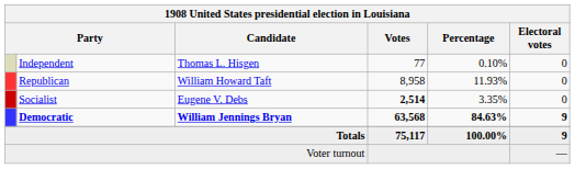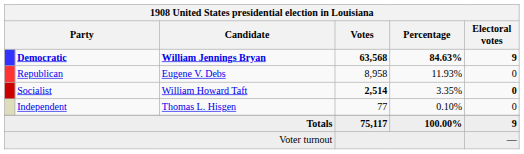rows swapped: Democratic <-> Independent
Republican | Candidate: William Howard Taft -> Eugene V. Debs
Socialist | Candidate: Eugene V. Debs -> William Howard Taft
Socialist | Electoral votes: normal -> bold
